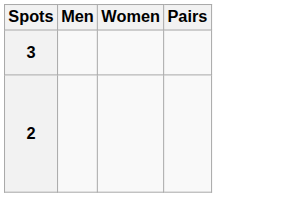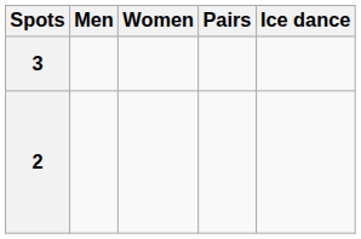+ column: Ice dance
